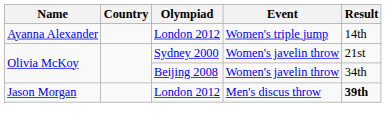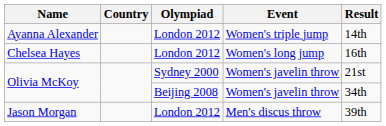+ row: Chelsea Hayes | London 2012 | Women's long jump | 16th
Jason Morgan | Result: bold -> normal
